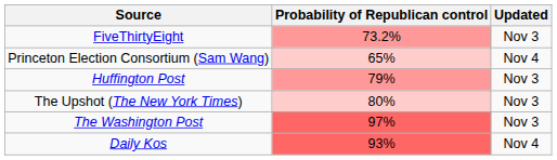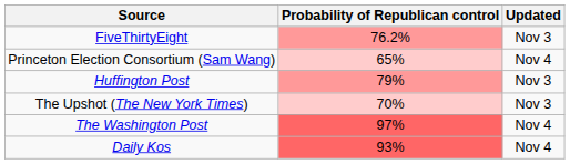FiveThirtyEight | Probability of Republican control: 73.2% -> 76.2%
The Upshot (The New York Times) | Probability of Republican control: 80% -> 70%
The Washington Post | Updated: Nov 3 -> Nov 4
